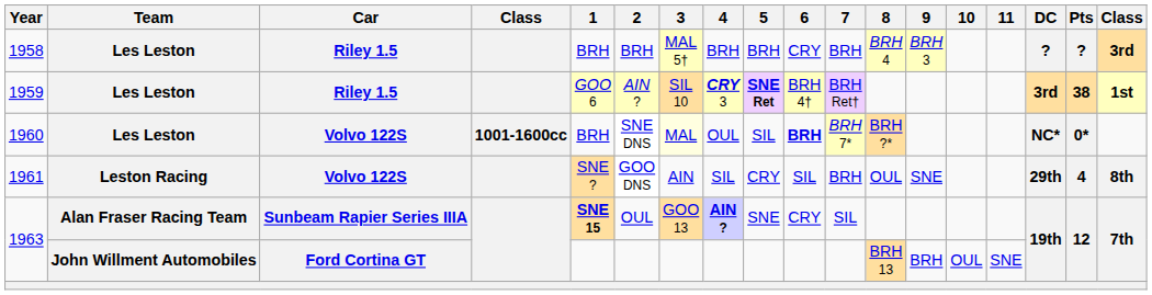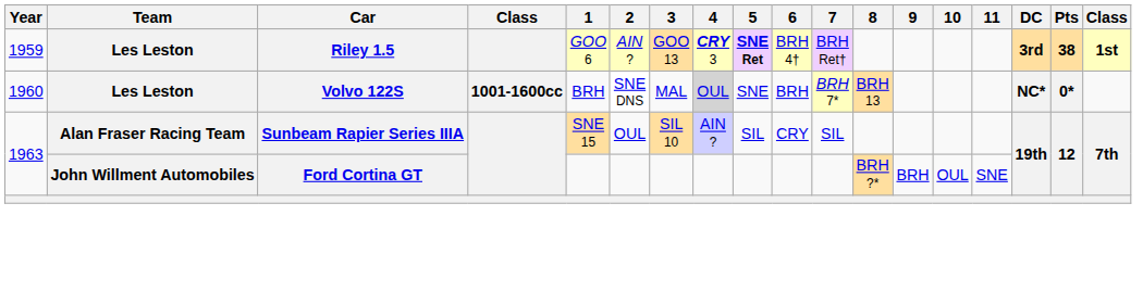- row: 1958 | Les Leston | Riley 1.5 | BRH | BRH | MAL 5† | BRH | BRH | CRY | BRH | BRH 4 | BRH 3 | ? | ? | 3rd
1959 | 3: SIL 10 -> GOO 13
1960 | 3: lightyellow background -> no background
1960 | 4: no background -> lightgrey background
1960 | 5: SIL -> SNE
1960 | 6: bold -> normal
1960 | 8: BRH ?* -> BRH 13
- row: 1961 | Leston Racing | Volvo 122S | SNE ? | GOO DNS | AIN | SIL | CRY | SIL | BRH | OUL | SNE | 29th | 4 | 8th
1963 / Alan Fraser Racing Team | 1: bold -> normal
1963 / Alan Fraser Racing Team | 3: GOO 13 -> SIL 10
1963 / Alan Fraser Racing Team | 4: bold -> normal
1963 / Alan Fraser Racing Team | 5: SNE -> SIL
1963 / John Willment Automobiles | 8: BRH 13 -> BRH ?*
